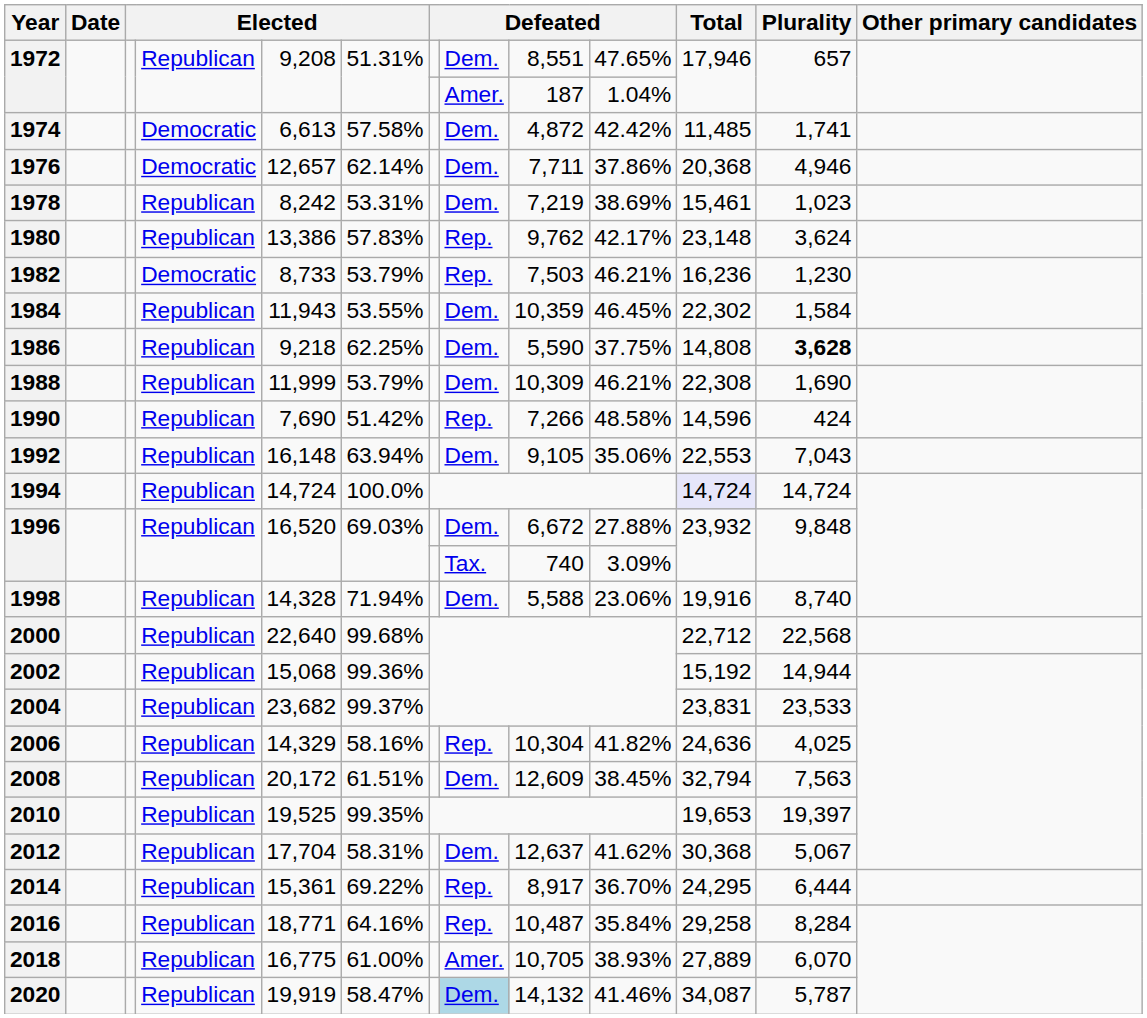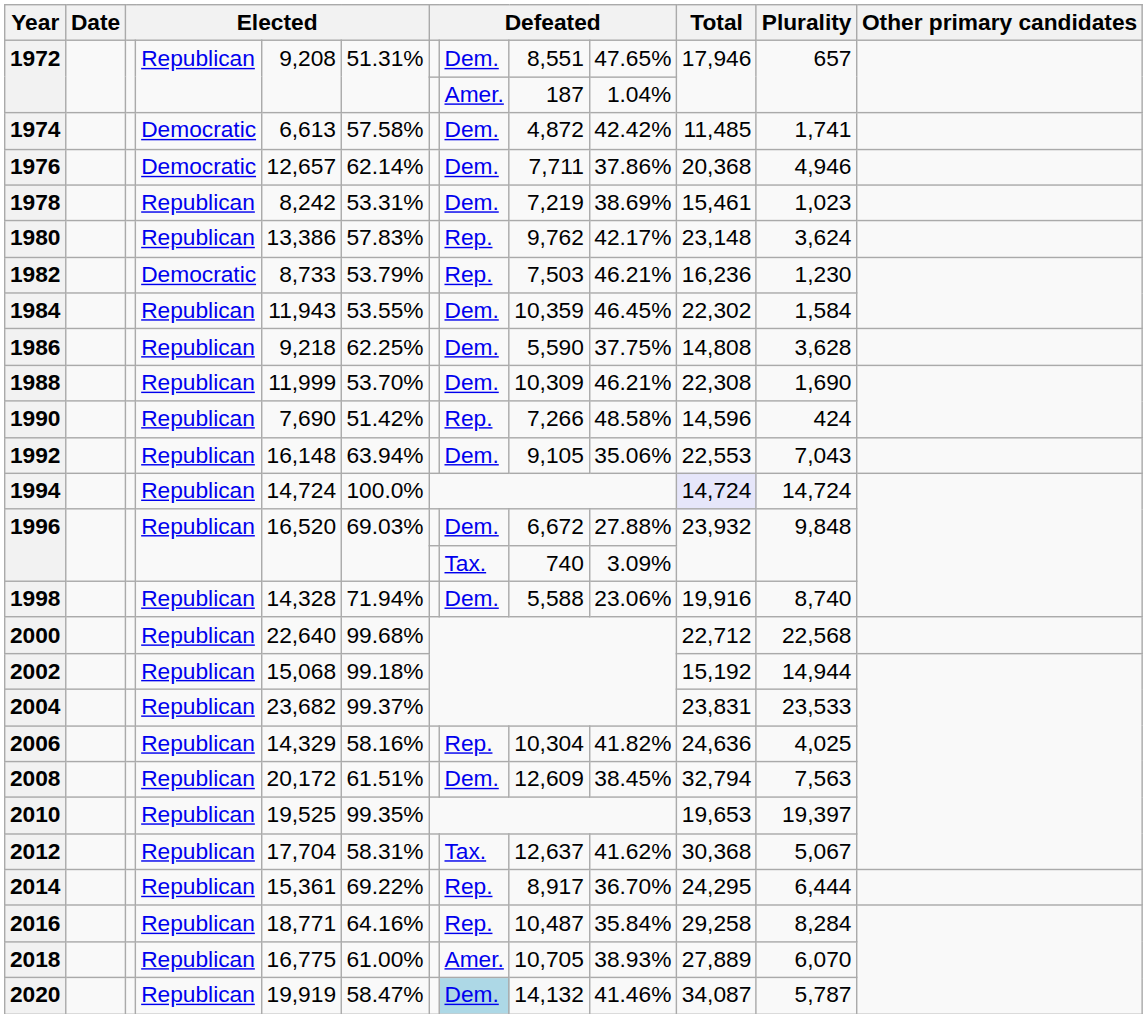1986 | Plurality: bold -> normal
1988 | column 6: 53.79% -> 53.70%
2002 | column 6: 99.36% -> 99.18%
2012 | column 8: Dem. -> Tax.
